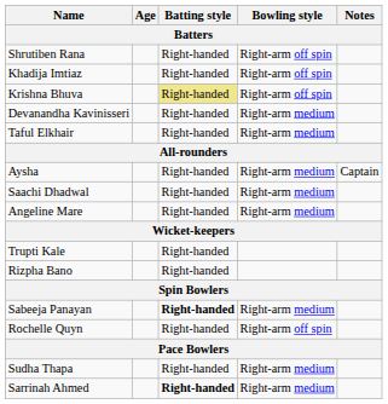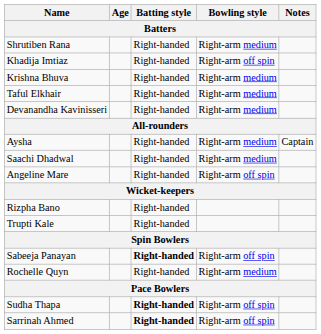Shrutiben Rana | Bowling style: Right-arm off spin -> Right-arm medium
Krishna Bhuva | Batting style: khaki background -> no background
Krishna Bhuva | Bowling style: Right-arm off spin -> Right-arm medium
rows swapped: Taful Elkhair <-> Devanandha Kavinisseri
Angeline Mare | Bowling style: Right-arm medium -> Right-arm off spin
rows swapped: Trupti Kale <-> Rizpha Bano
Sabeeja Panayan | Bowling style: Right-arm medium -> Right-arm off spin
Rochelle Quyn | Bowling style: Right-arm off spin -> Right-arm medium
Sudha Thapa | Batting style: normal -> bold
Sudha Thapa | Bowling style: Right-arm medium -> Right-arm off spin
Sarrinah Ahmed | Bowling style: Right-arm medium -> Right-arm off spin
